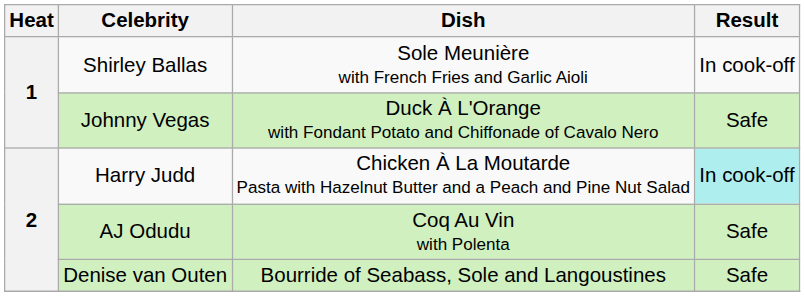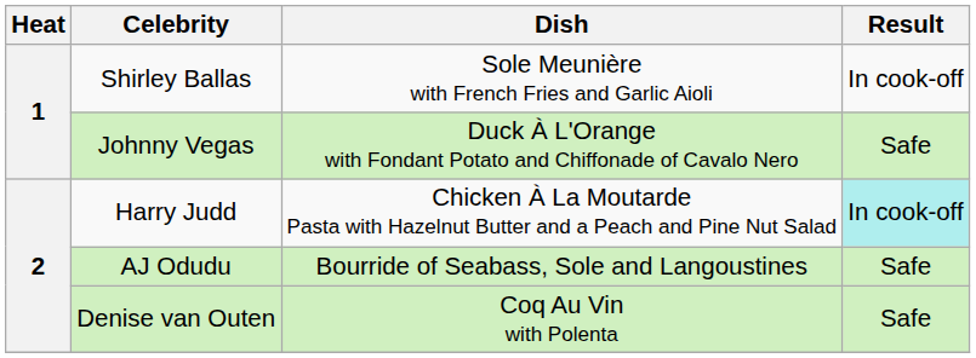AJ Odudu | Dish: Coq Au Vin with Polenta -> Bourride of Seabass, Sole and Langoustines
Denise van Outen | Dish: Bourride of Seabass, Sole and Langoustines -> Coq Au Vin with Polenta
